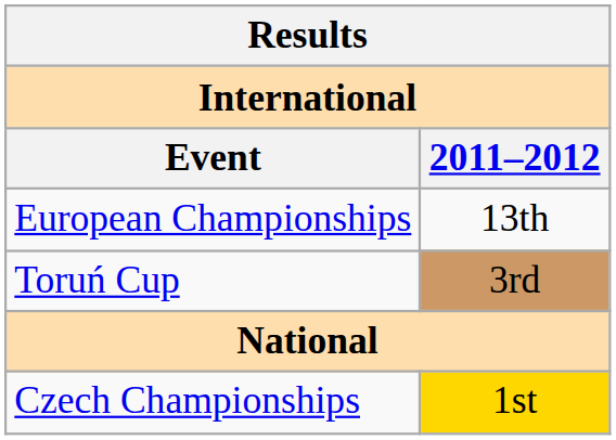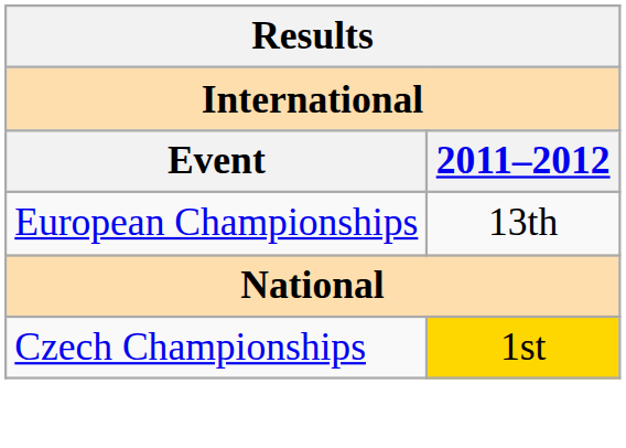- row: Toruń Cup | 3rd
